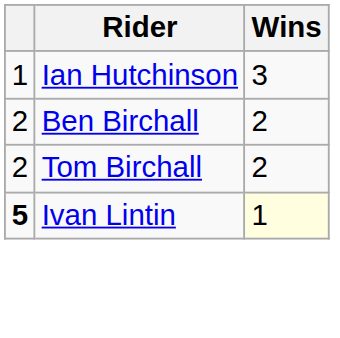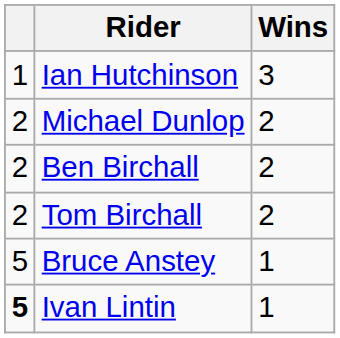+ row: 2 | Michael Dunlop | 2
+ row: 5 | Bruce Anstey | 1
Ivan Lintin | Wins: lightyellow background -> no background
